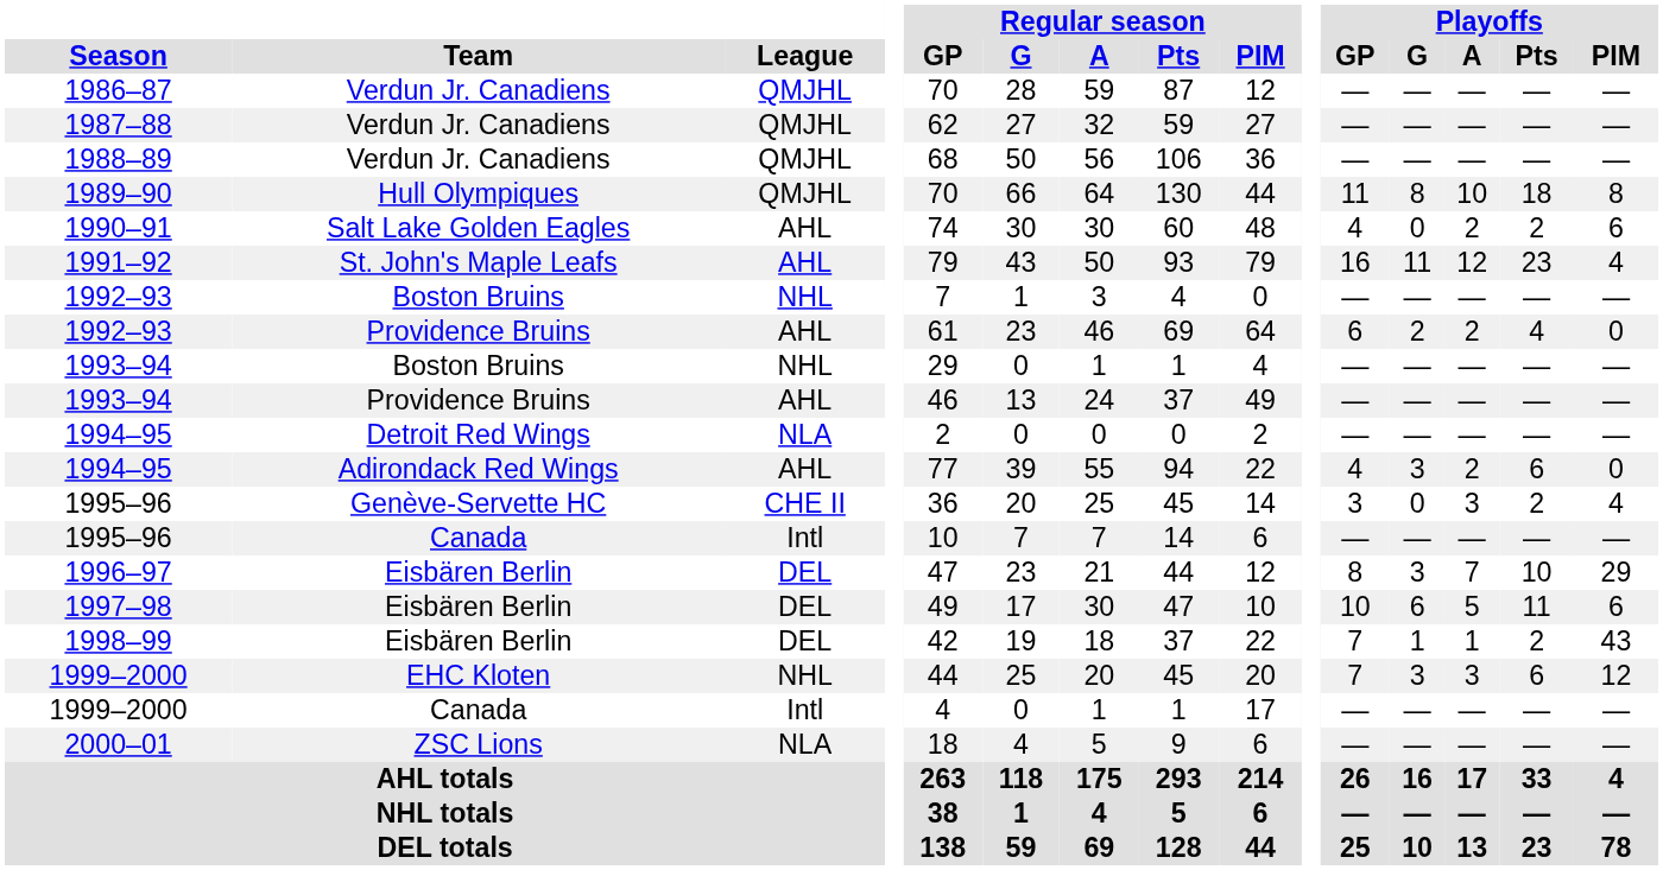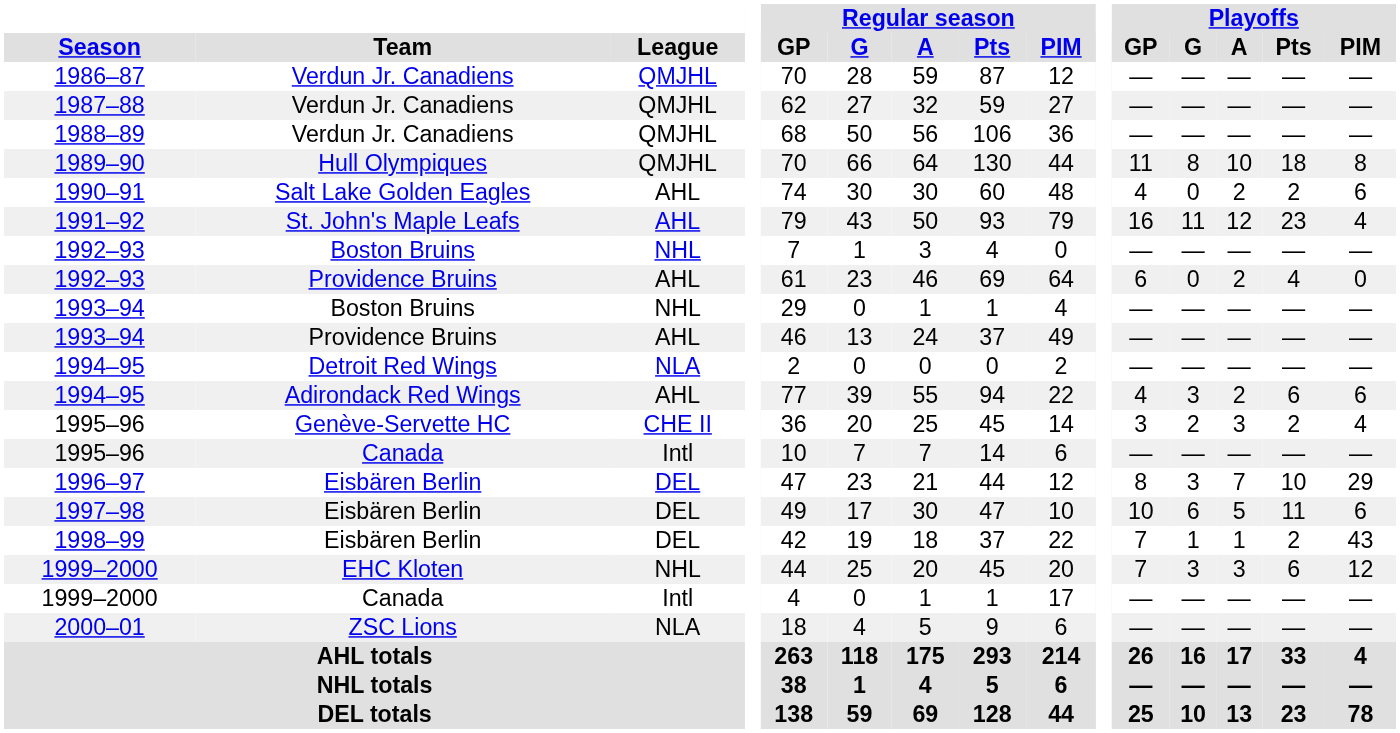1992–93 / Providence Bruins | Playoffs / G: 2 -> 0
1994–95 / Adirondack Red Wings | Playoffs / PIM: 0 -> 6
1995–96 / Genève-Servette HC | Playoffs / G: 0 -> 2
